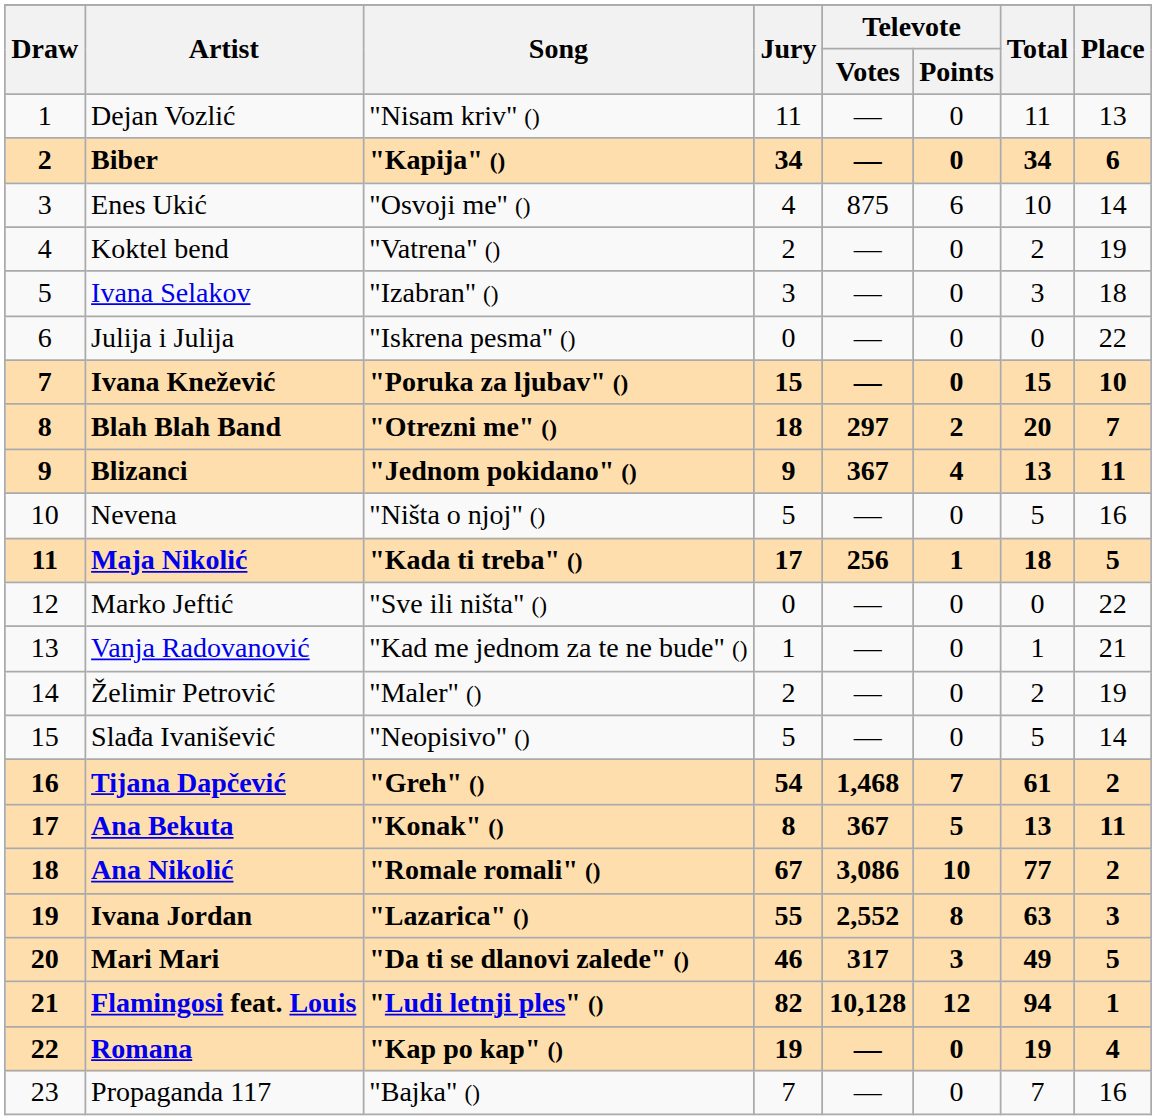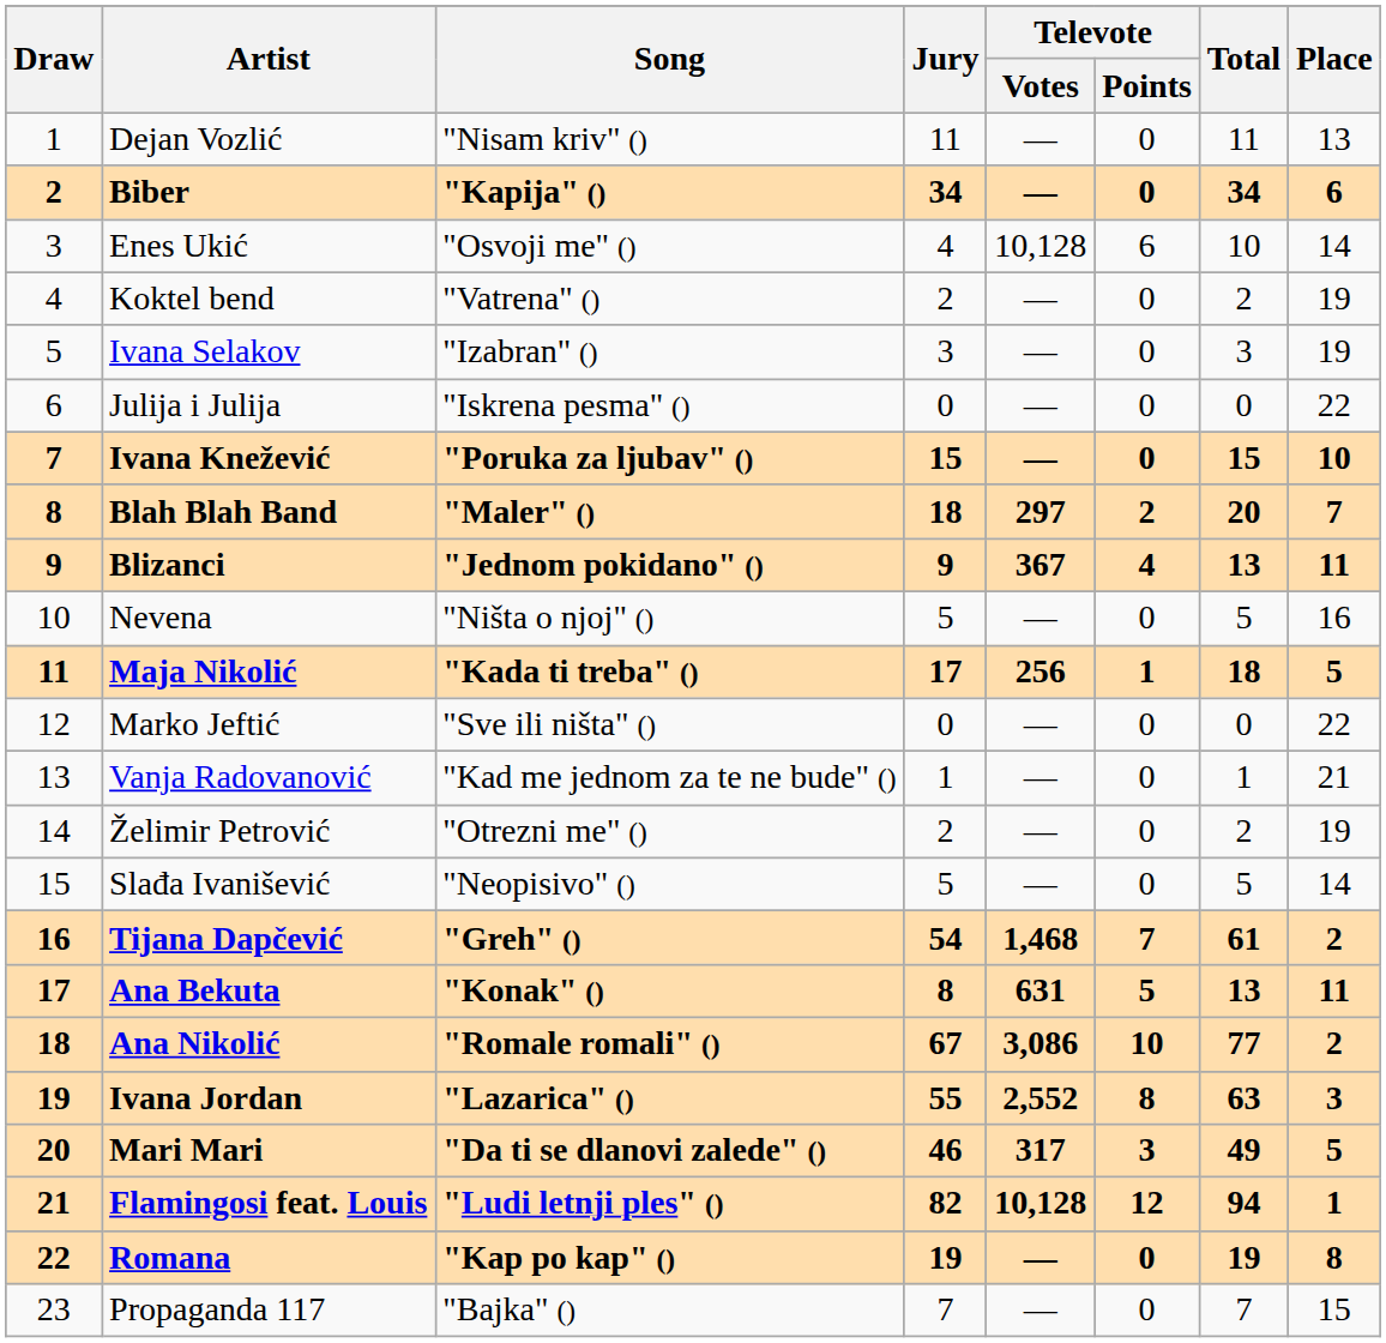Enes Ukić | Televote / Votes: 875 -> 10,128
Ivana Selakov | Place: 18 -> 19
Blah Blah Band | Song: "Otrezni me" () -> "Maler" ()
Želimir Petrović | Song: "Maler" () -> "Otrezni me" ()
Ana Bekuta | Televote / Votes: 367 -> 631
Romana | Place: 4 -> 8
Propaganda 117 | Place: 16 -> 15
